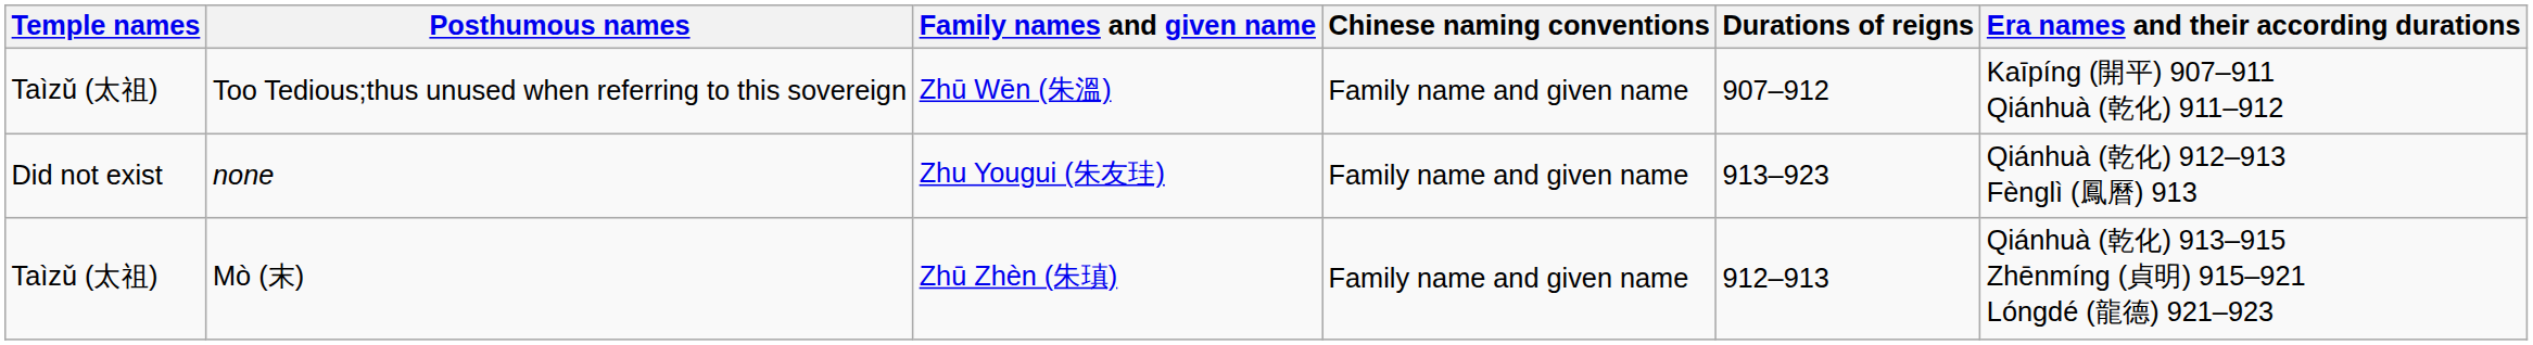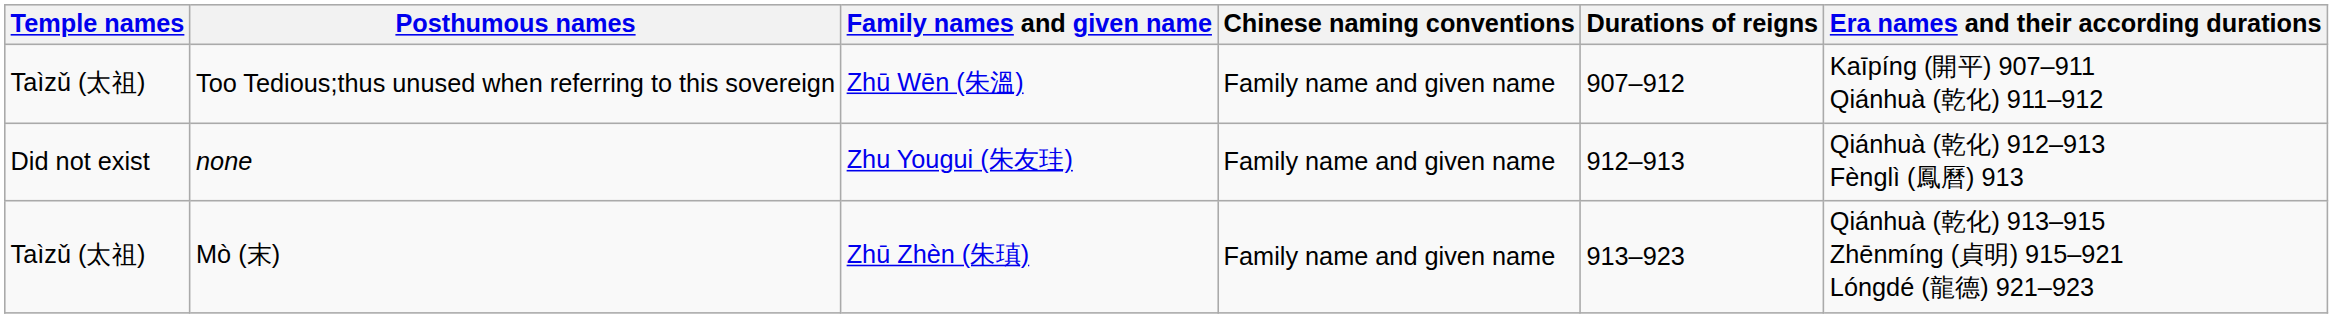none | Durations of reigns: 913–923 -> 912–913
Mò (末) | Durations of reigns: 912–913 -> 913–923
